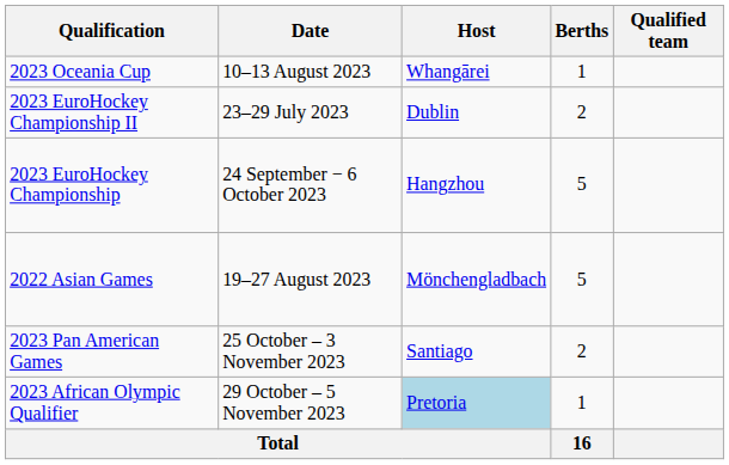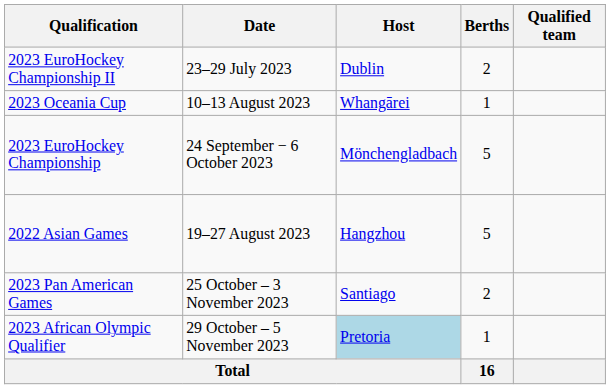rows swapped: 2023 EuroHockey Championship II <-> 2023 Oceania Cup
2023 EuroHockey Championship | Host: Hangzhou -> Mönchengladbach
2022 Asian Games | Host: Mönchengladbach -> Hangzhou
